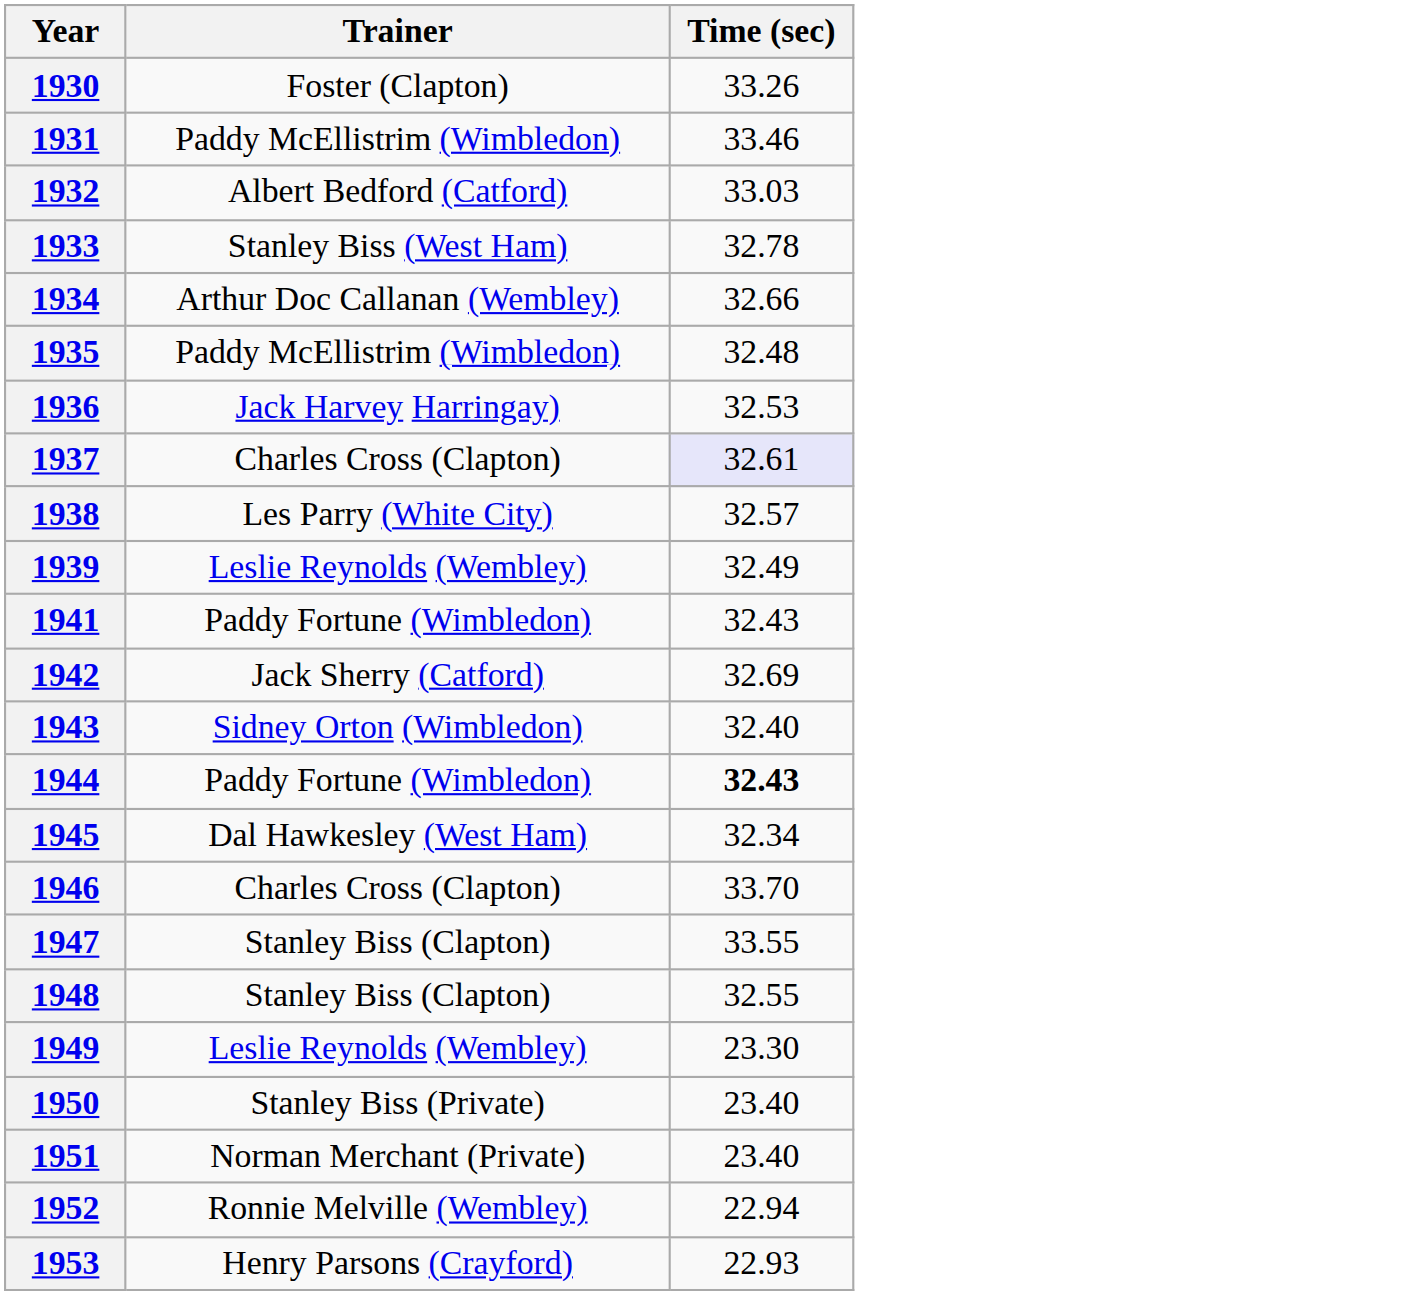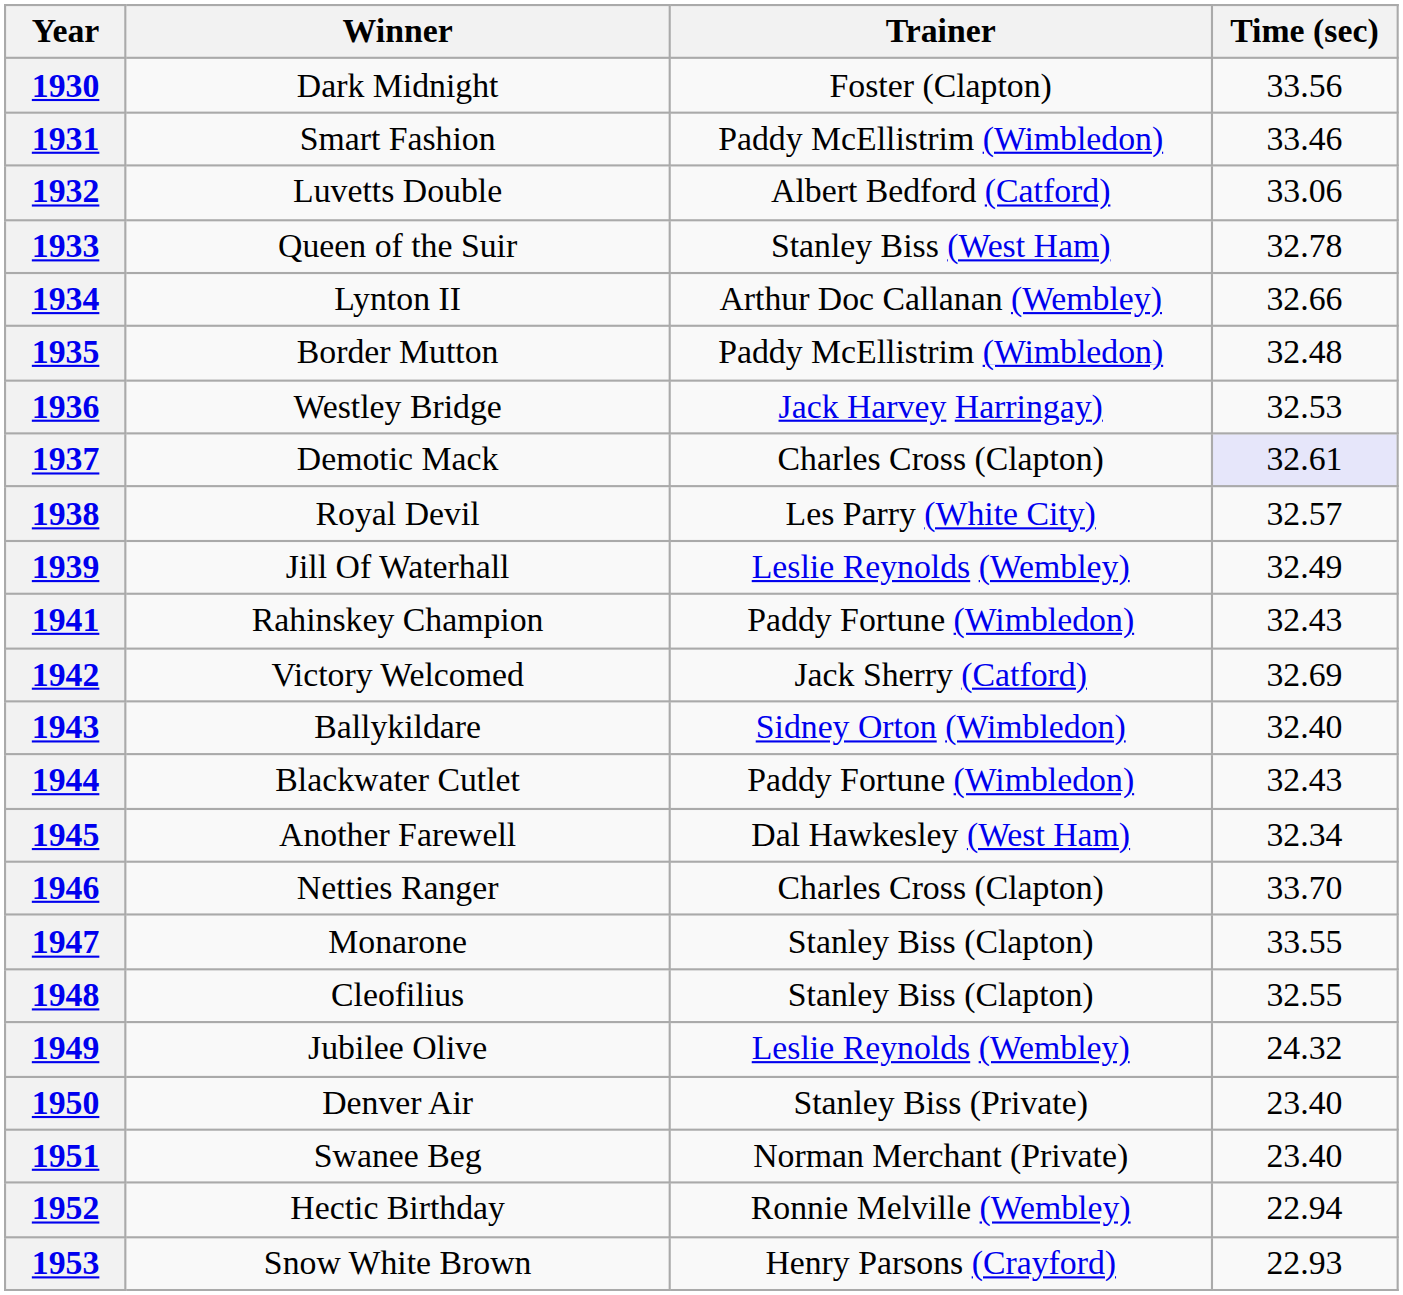+ column: Winner | Dark Midnight | Smart Fashion | Luvetts Double | Queen of the Suir | Lynton II | Border Mutton | Westley Bridge | Demotic Mack | Royal Devil | Jill Of Waterhall | Rahinskey Champion | Victory Welcomed | Ballykildare | Blackwater Cutlet | Another Farewell | Netties Ranger | Monarone | Cleofilius | Jubilee Olive | Denver Air | Swanee Beg | Hectic Birthday | Snow White Brown
1930 | Time (sec): 33.26 -> 33.56
1932 | Time (sec): 33.03 -> 33.06
1944 | Time (sec): bold -> normal
1949 | Time (sec): 23.30 -> 24.32
